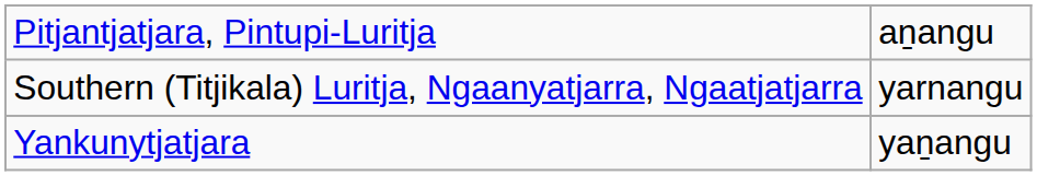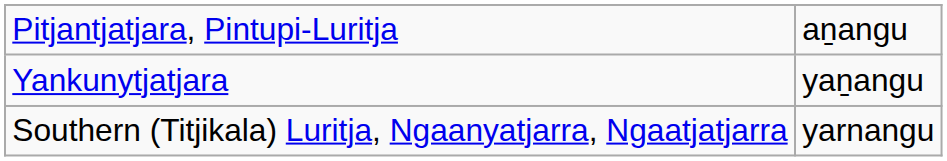rows swapped: Southern (Titjikala) Luritja, Ngaanyatjarra, Ngaatjatjarra <-> Yankunytjatjara
